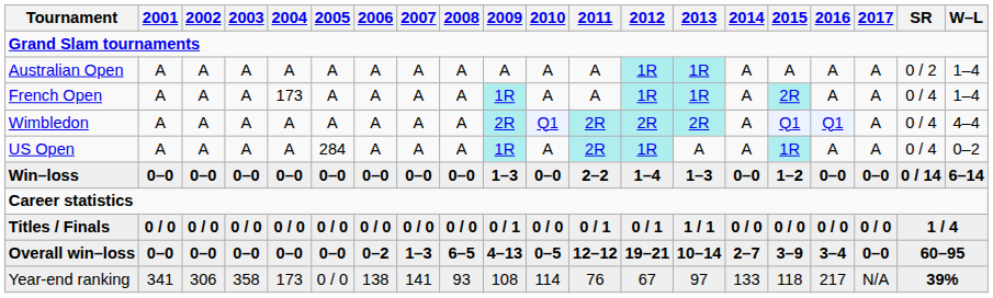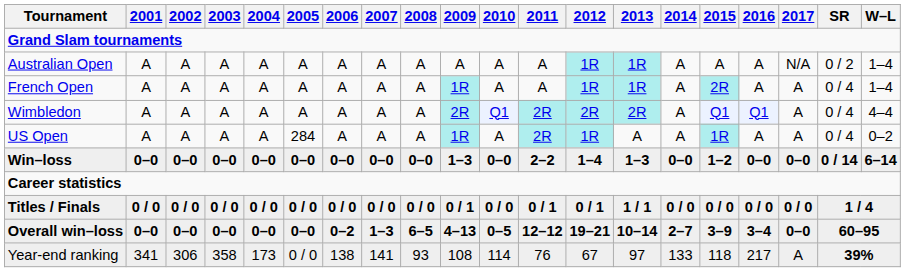Australian Open | 2017: A -> N/A
French Open | 2004: 173 -> A
Year-end ranking | 2017: N/A -> A
